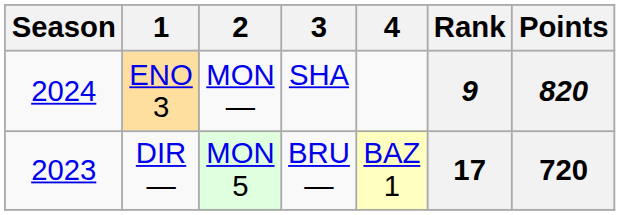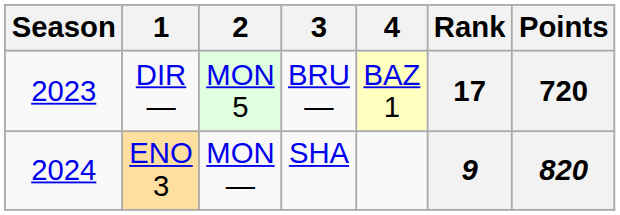rows swapped: DIR — <-> ENO 3
